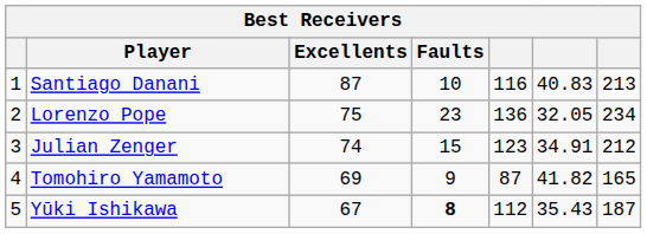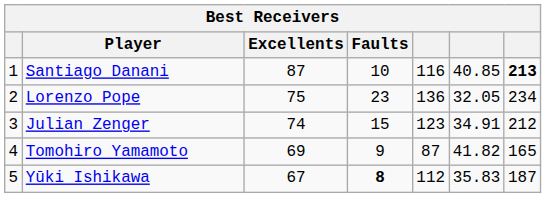Santiago Danani | column 6: 40.83 -> 40.85
Santiago Danani | column 7: normal -> bold
Yūki Ishikawa | column 6: 35.43 -> 35.83
